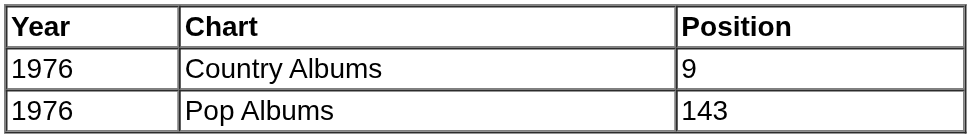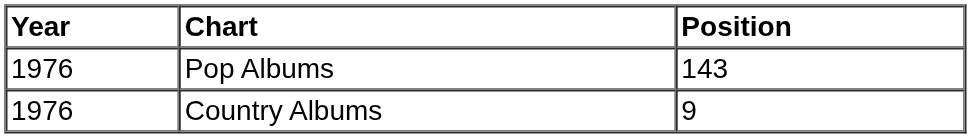rows swapped: Country Albums <-> Pop Albums
